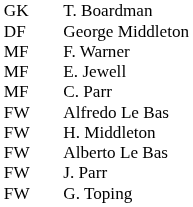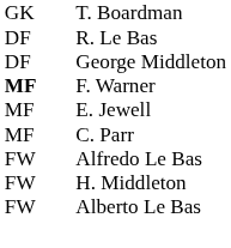+ row: DF | R. Le Bas
F. Warner | column 1: normal -> bold
- row: FW | J. Parr
- row: FW | G. Toping
